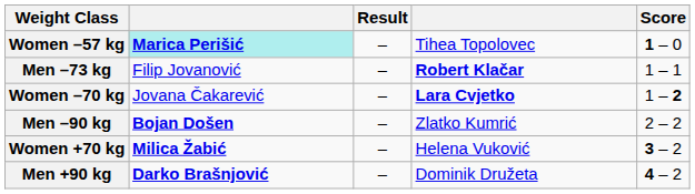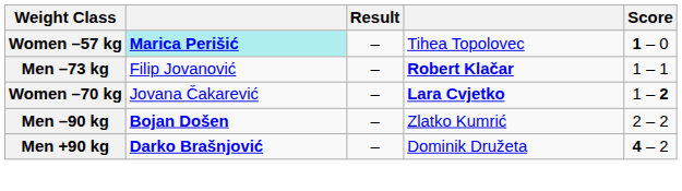- row: Women +70 kg | Milica Žabić | – | Helena Vuković | 3 – 2
